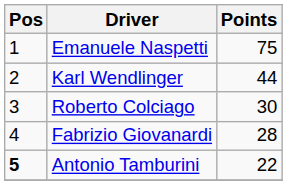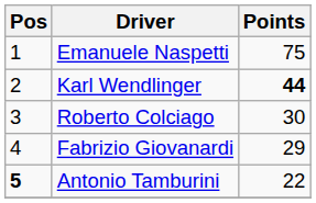Karl Wendlinger | Points: normal -> bold
Fabrizio Giovanardi | Points: 28 -> 29
